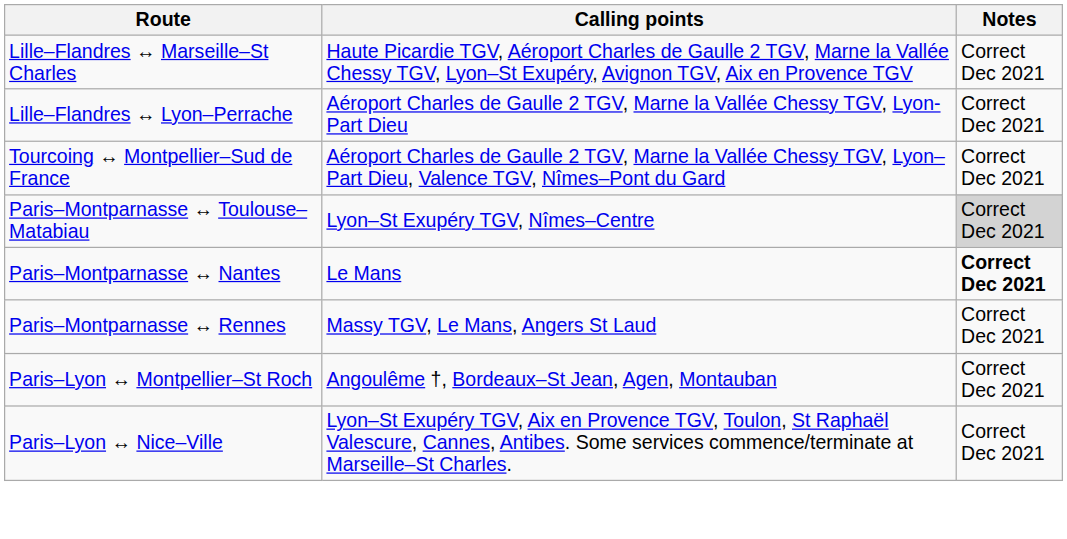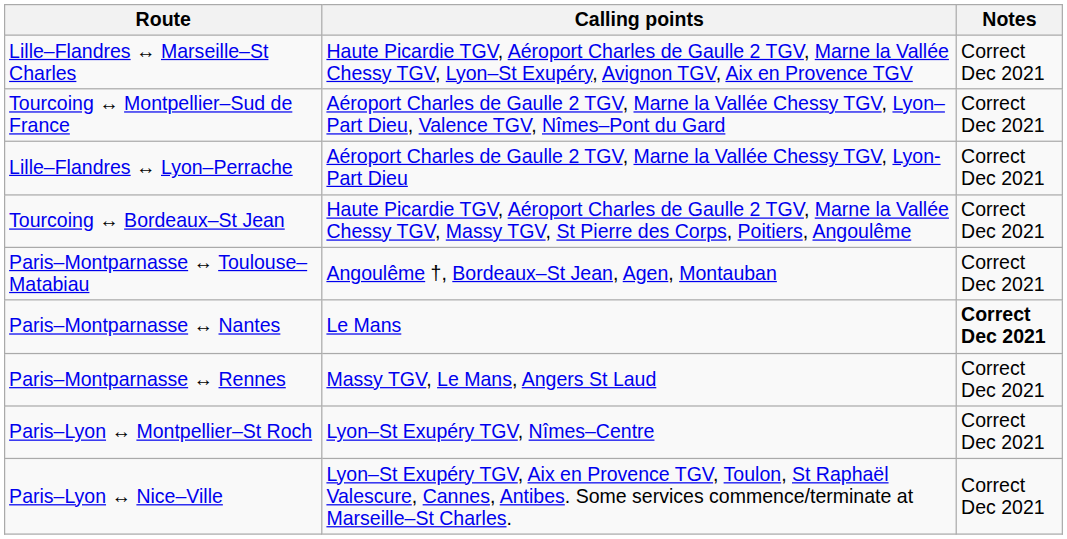rows swapped: Lille–Flandres ↔ Lyon–Perrache <-> Tourcoing ↔ Montpellier–Sud de France
+ row: Tourcoing ↔ Bordeaux–St Jean | Haute Picardie TGV, Aéroport Charles de Gaulle 2 TGV, Marne la Vallée Chessy TGV, Massy TGV, St Pierre des Corps, Poitiers, Angoulême | Correct Dec 2021
Paris–Montparnasse ↔ Toulouse–Matabiau | Calling points: Lyon–St Exupéry TGV, Nîmes–Centre -> Angoulême †, Bordeaux–St Jean, Agen, Montauban
Paris–Montparnasse ↔ Toulouse–Matabiau | Notes: lightgrey background -> no background
Paris–Lyon ↔ Montpellier–St Roch | Calling points: Angoulême †, Bordeaux–St Jean, Agen, Montauban -> Lyon–St Exupéry TGV, Nîmes–Centre
